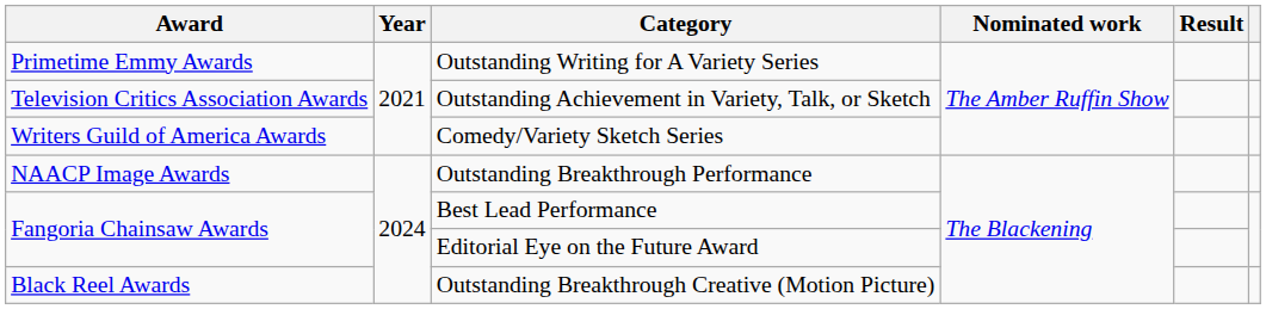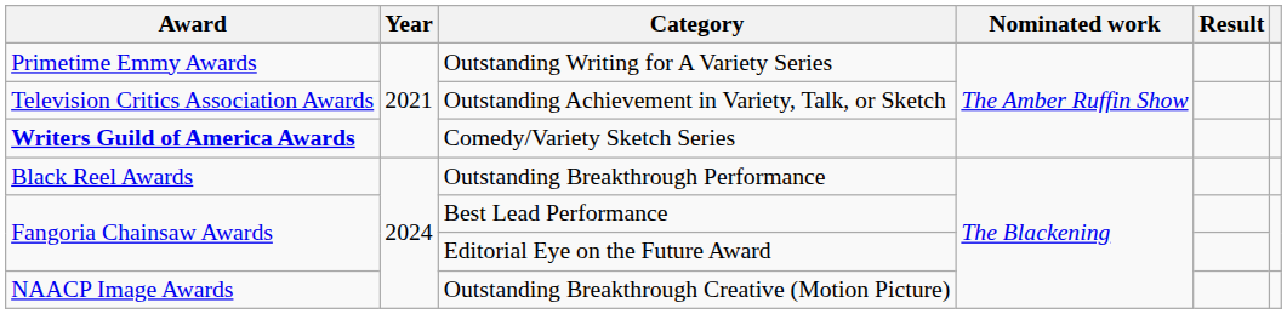Comedy/Variety Sketch Series | Award: normal -> bold
Outstanding Breakthrough Performance | Award: NAACP Image Awards -> Black Reel Awards
Outstanding Breakthrough Creative (Motion Picture) | Award: Black Reel Awards -> NAACP Image Awards
